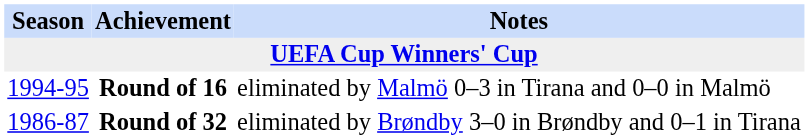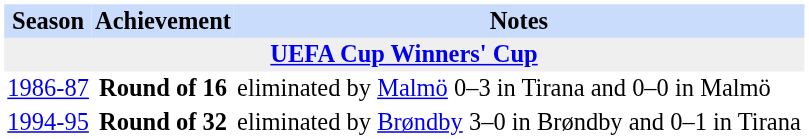Round of 16 | Season: 1994-95 -> 1986-87
Round of 32 | Season: 1986-87 -> 1994-95
